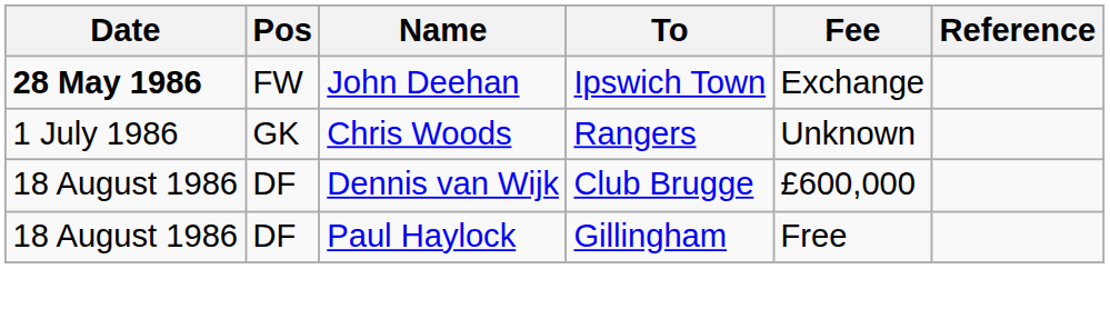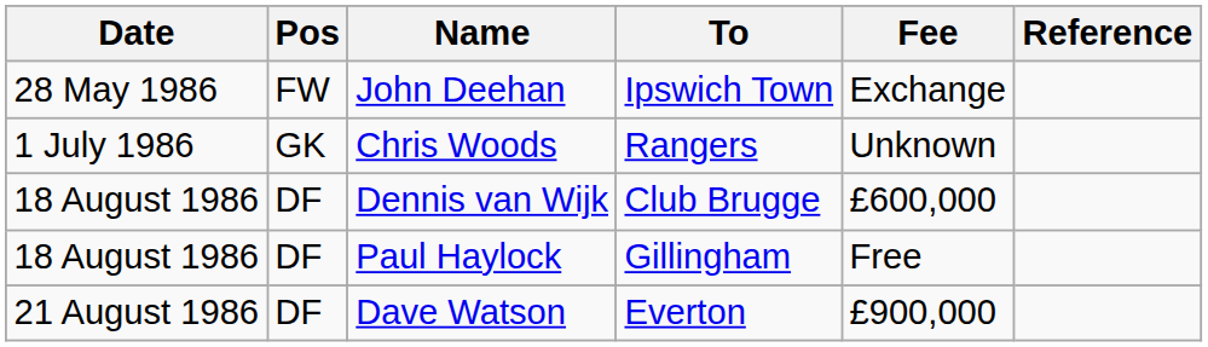John Deehan | Date: bold -> normal
+ row: 21 August 1986 | DF | Dave Watson | Everton | £900,000
